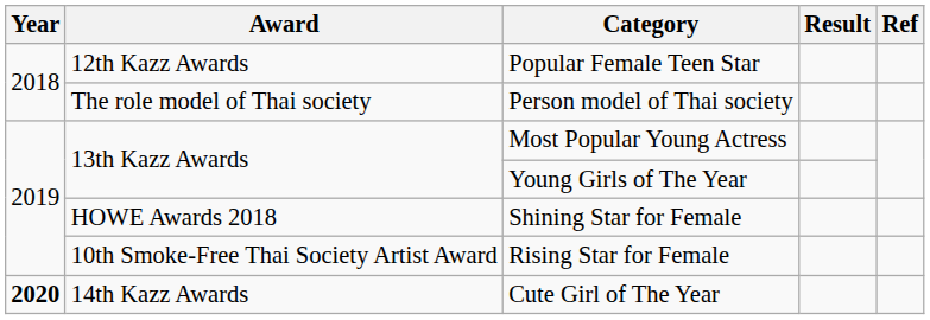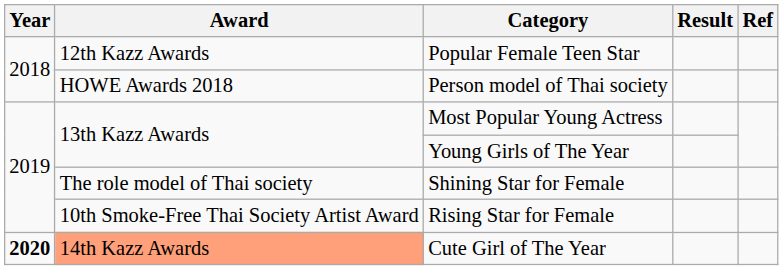Person model of Thai society | Award: The role model of Thai society -> HOWE Awards 2018
Shining Star for Female | Award: HOWE Awards 2018 -> The role model of Thai society
Cute Girl of The Year | Award: no background -> lightsalmon background
